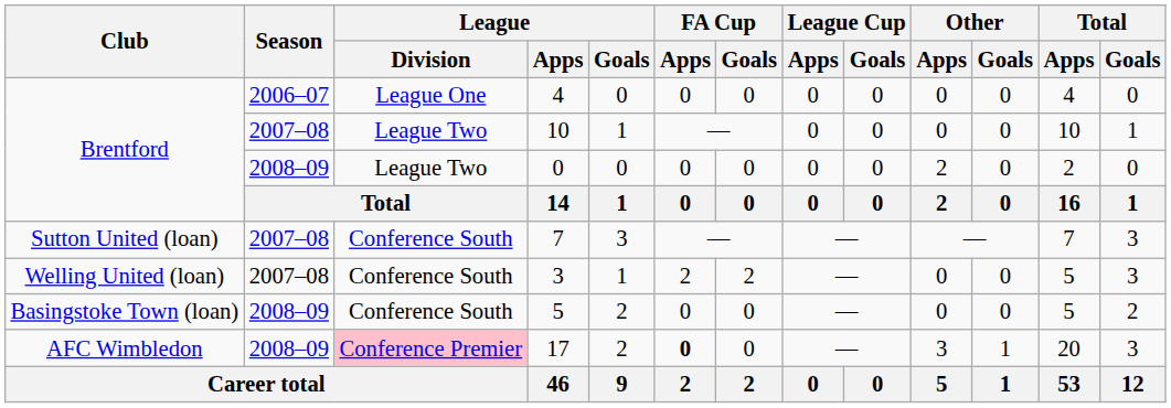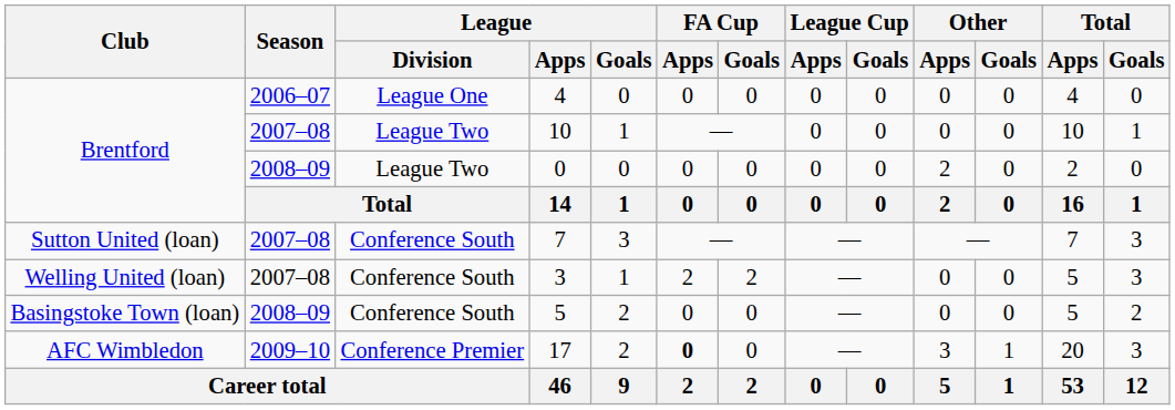17 | Season: 2008–09 -> 2009–10
17 | League / Division: pink background -> no background
